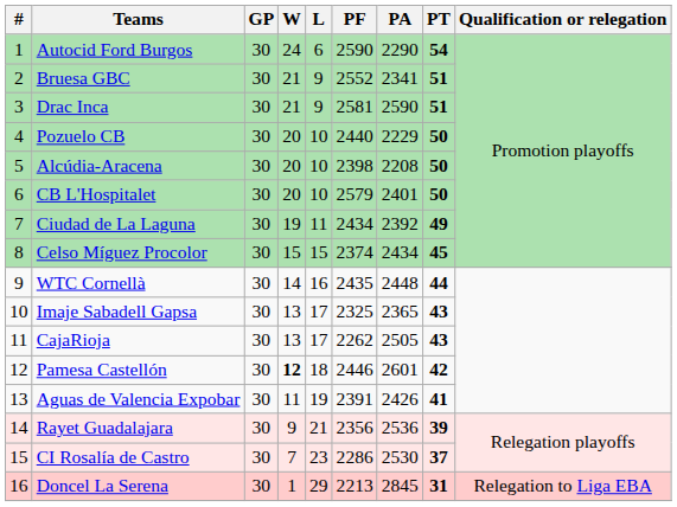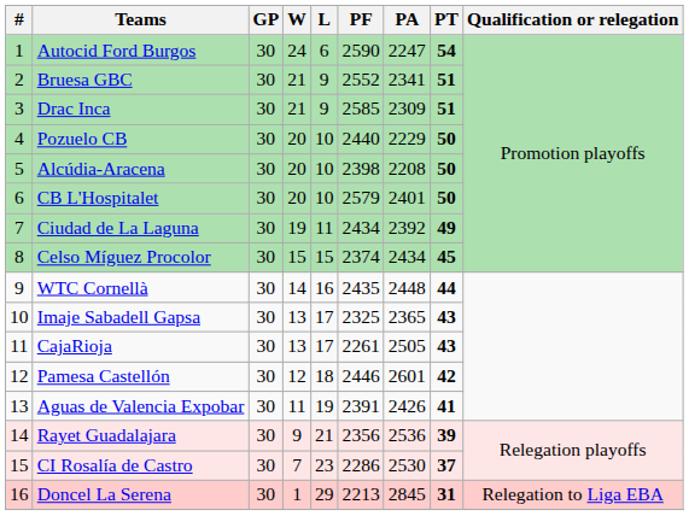Autocid Ford Burgos | PA: 2290 -> 2247
Drac Inca | PF: 2581 -> 2585
Drac Inca | PA: 2590 -> 2309
CajaRioja | PF: 2262 -> 2261
Pamesa Castellón | W: bold -> normal
